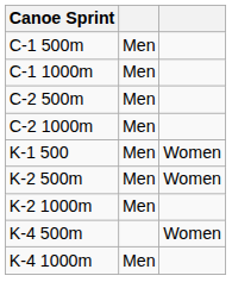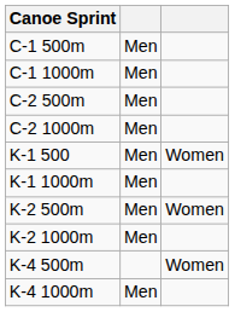+ row: K-1 1000m | Men
